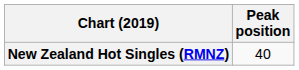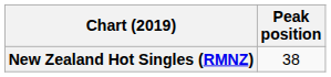New Zealand Hot Singles (RMNZ) | Peak position: 40 -> 38
